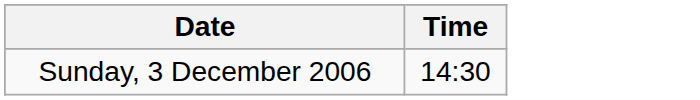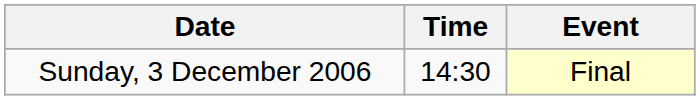+ column: Event | Final
